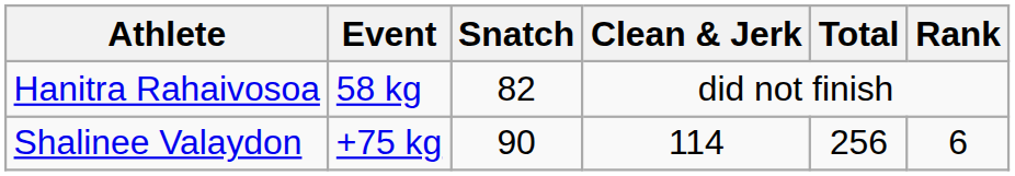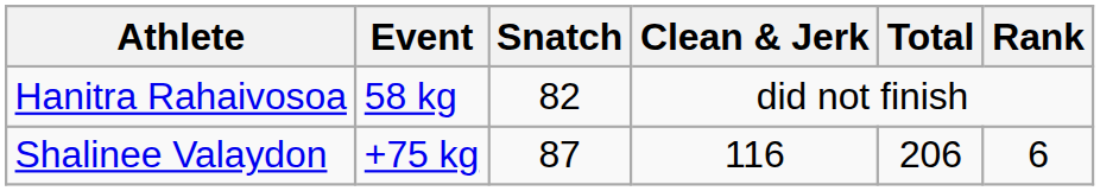Shalinee Valaydon | Snatch: 90 -> 87
Shalinee Valaydon | Clean & Jerk: 114 -> 116
Shalinee Valaydon | Total: 256 -> 206
